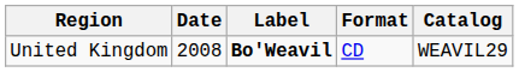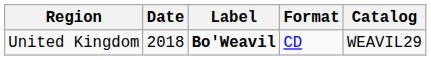United Kingdom | Date: 2008 -> 2018
